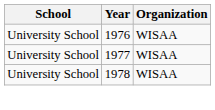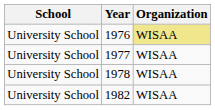1976 | Organization: no background -> khaki background
+ row: University School | 1982 | WISAA
